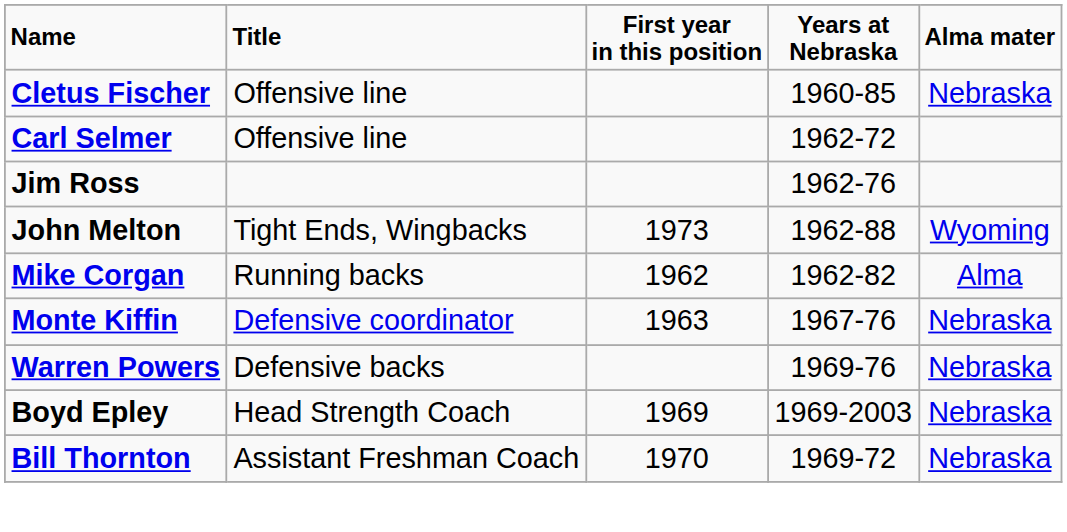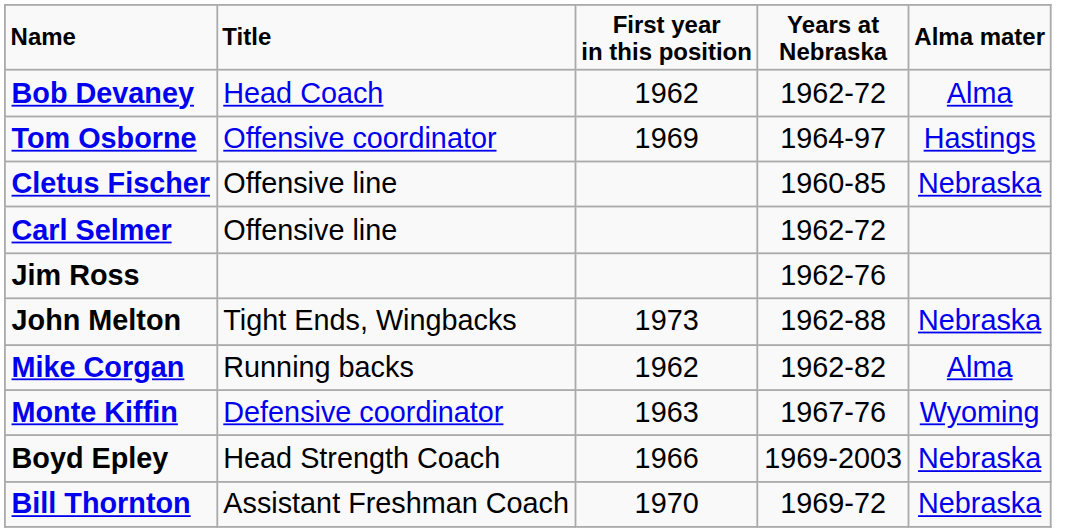+ row: Bob Devaney | Head Coach | 1962 | 1962-72 | Alma
+ row: Tom Osborne | Offensive coordinator | 1969 | 1964-97 | Hastings
John Melton | Alma mater: Wyoming -> Nebraska
Monte Kiffin | Alma mater: Nebraska -> Wyoming
- row: Warren Powers | Defensive backs | 1969-76 | Nebraska
Boyd Epley | First year in this position: 1969 -> 1966
